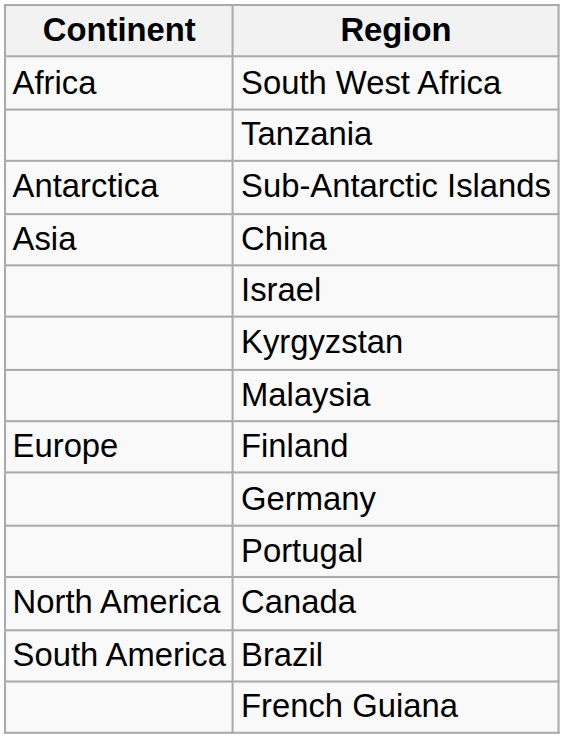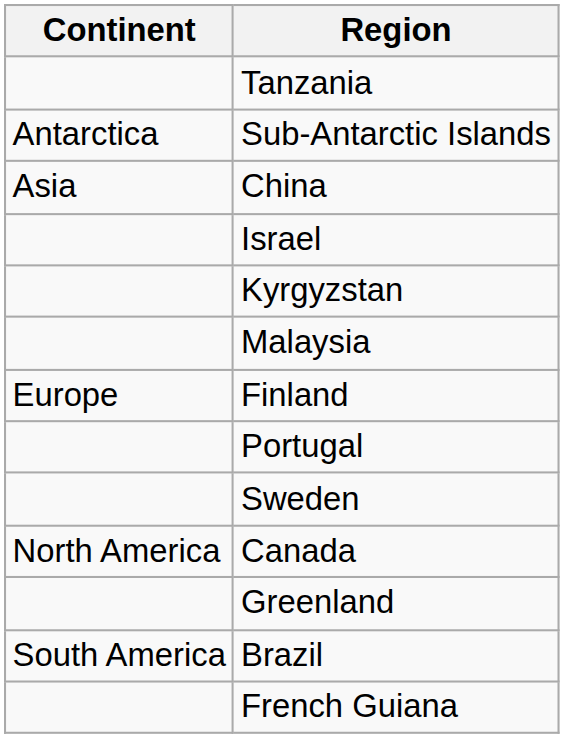- row: Africa | South West Africa
- row: Germany
+ row: Sweden
+ row: Greenland
